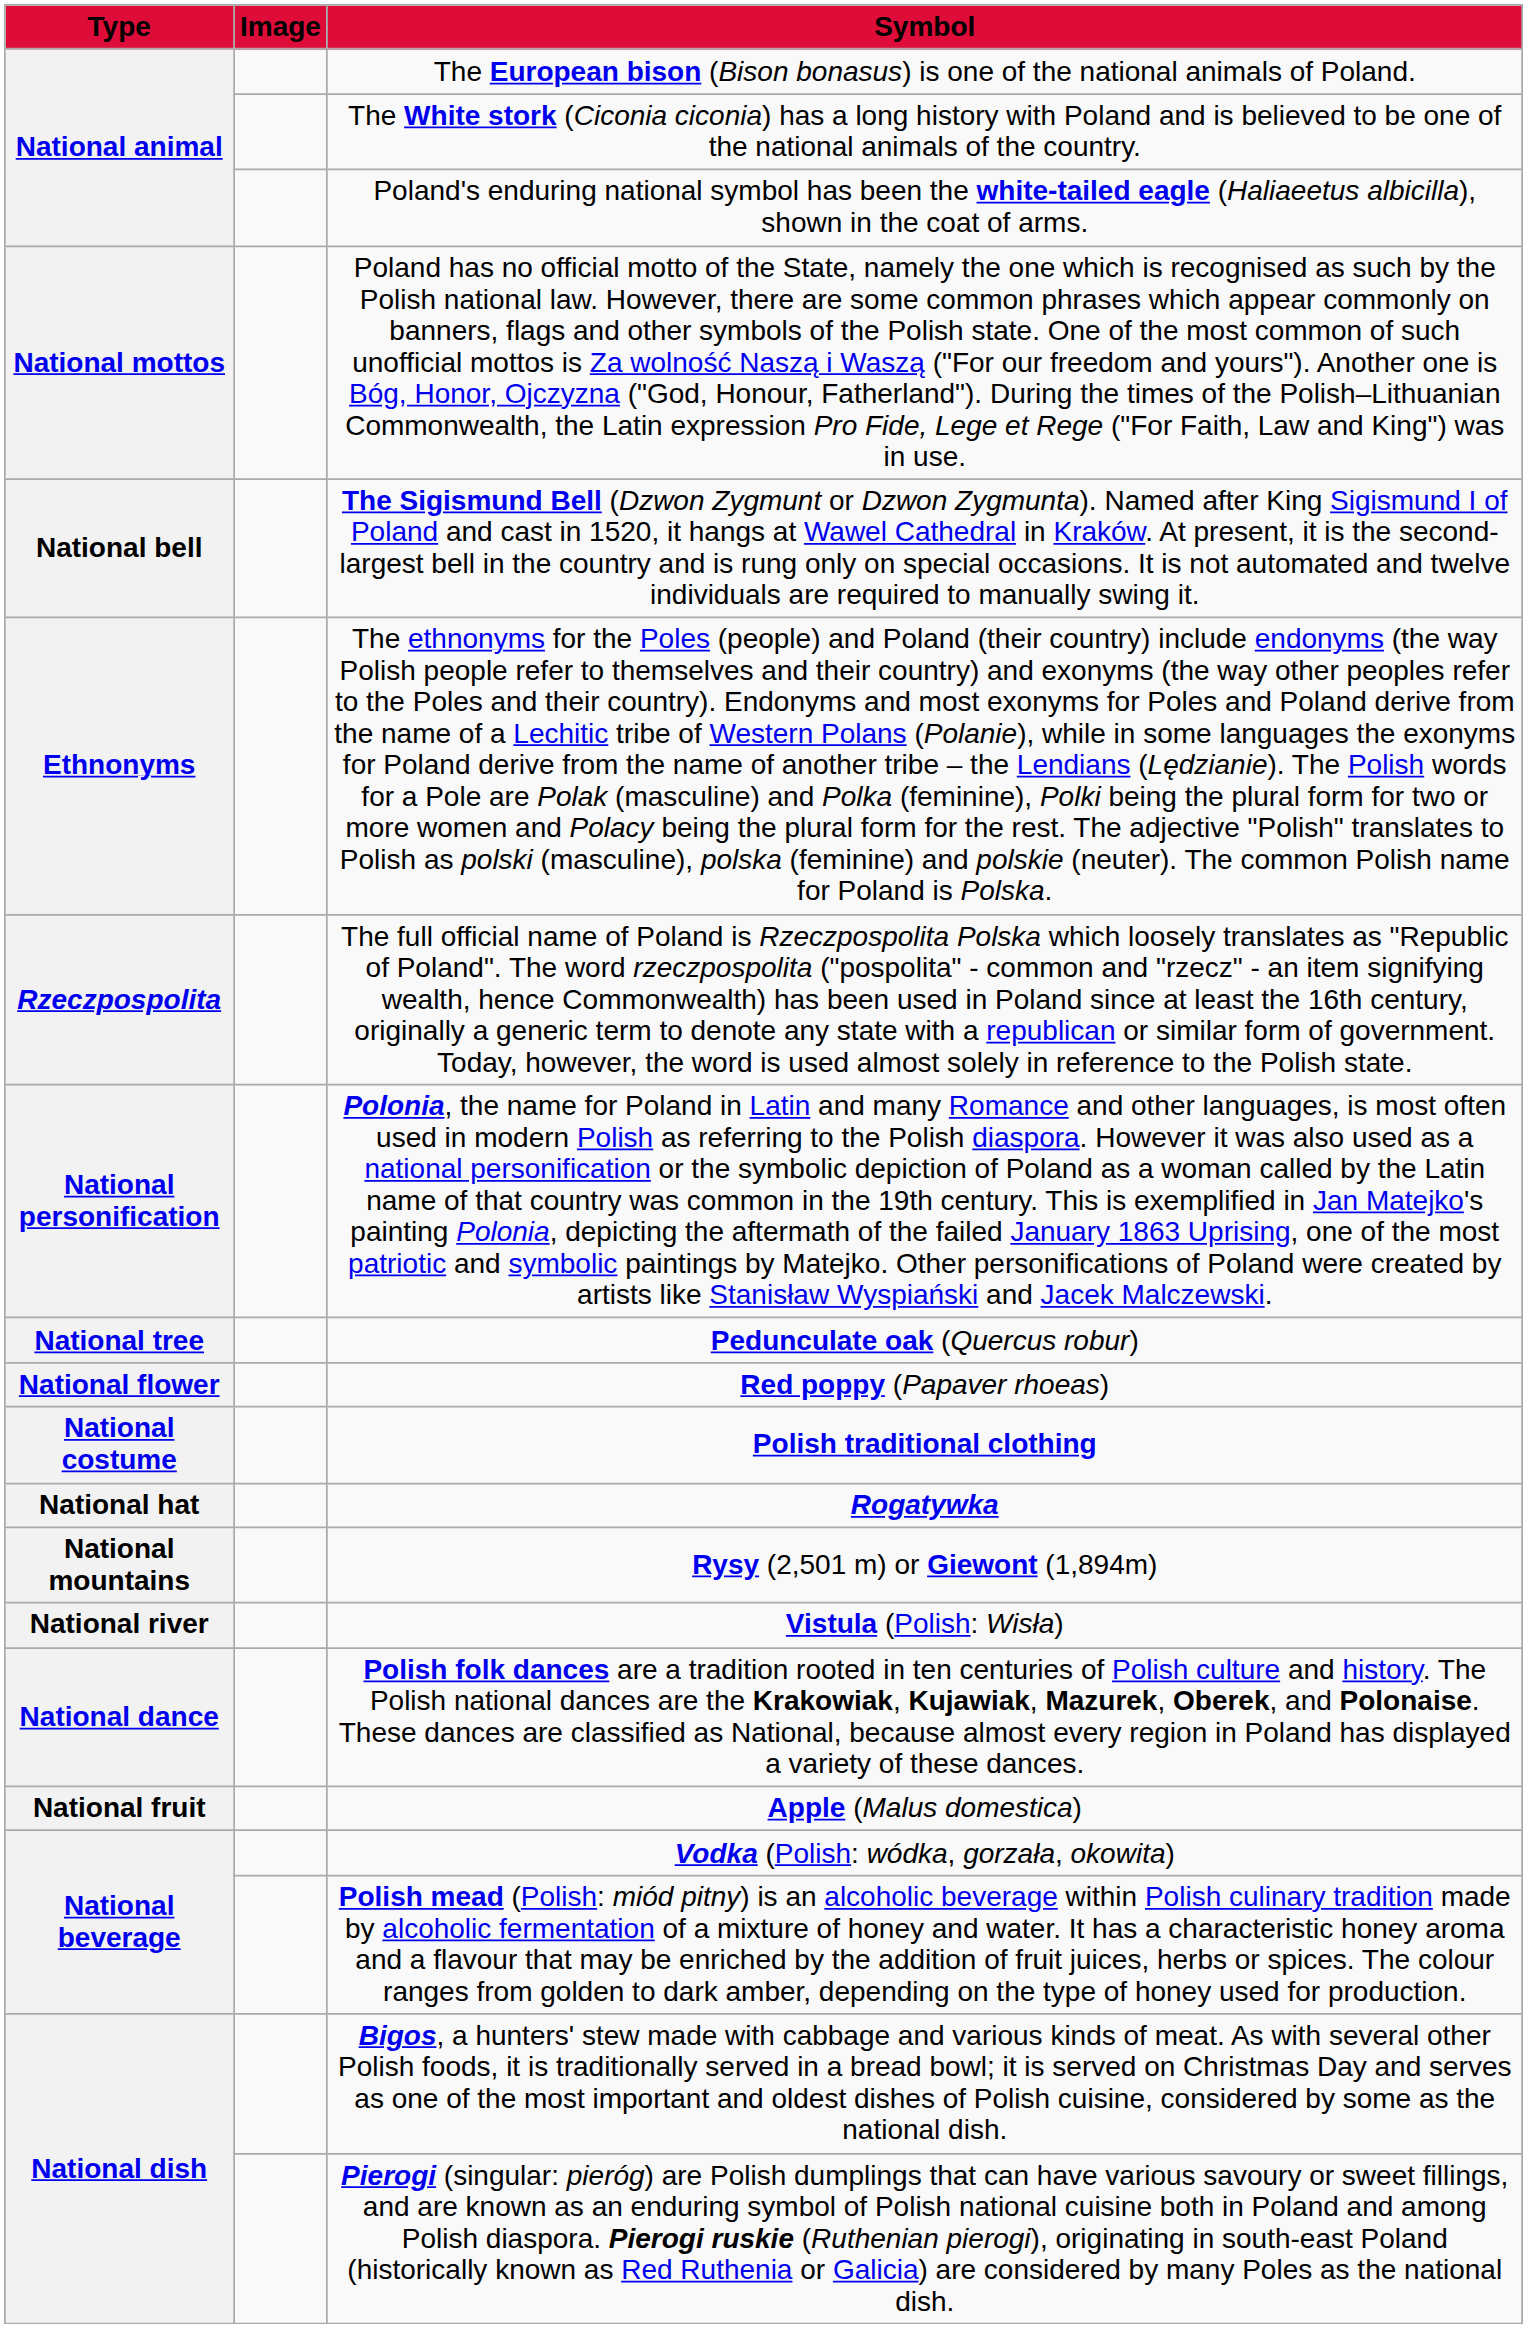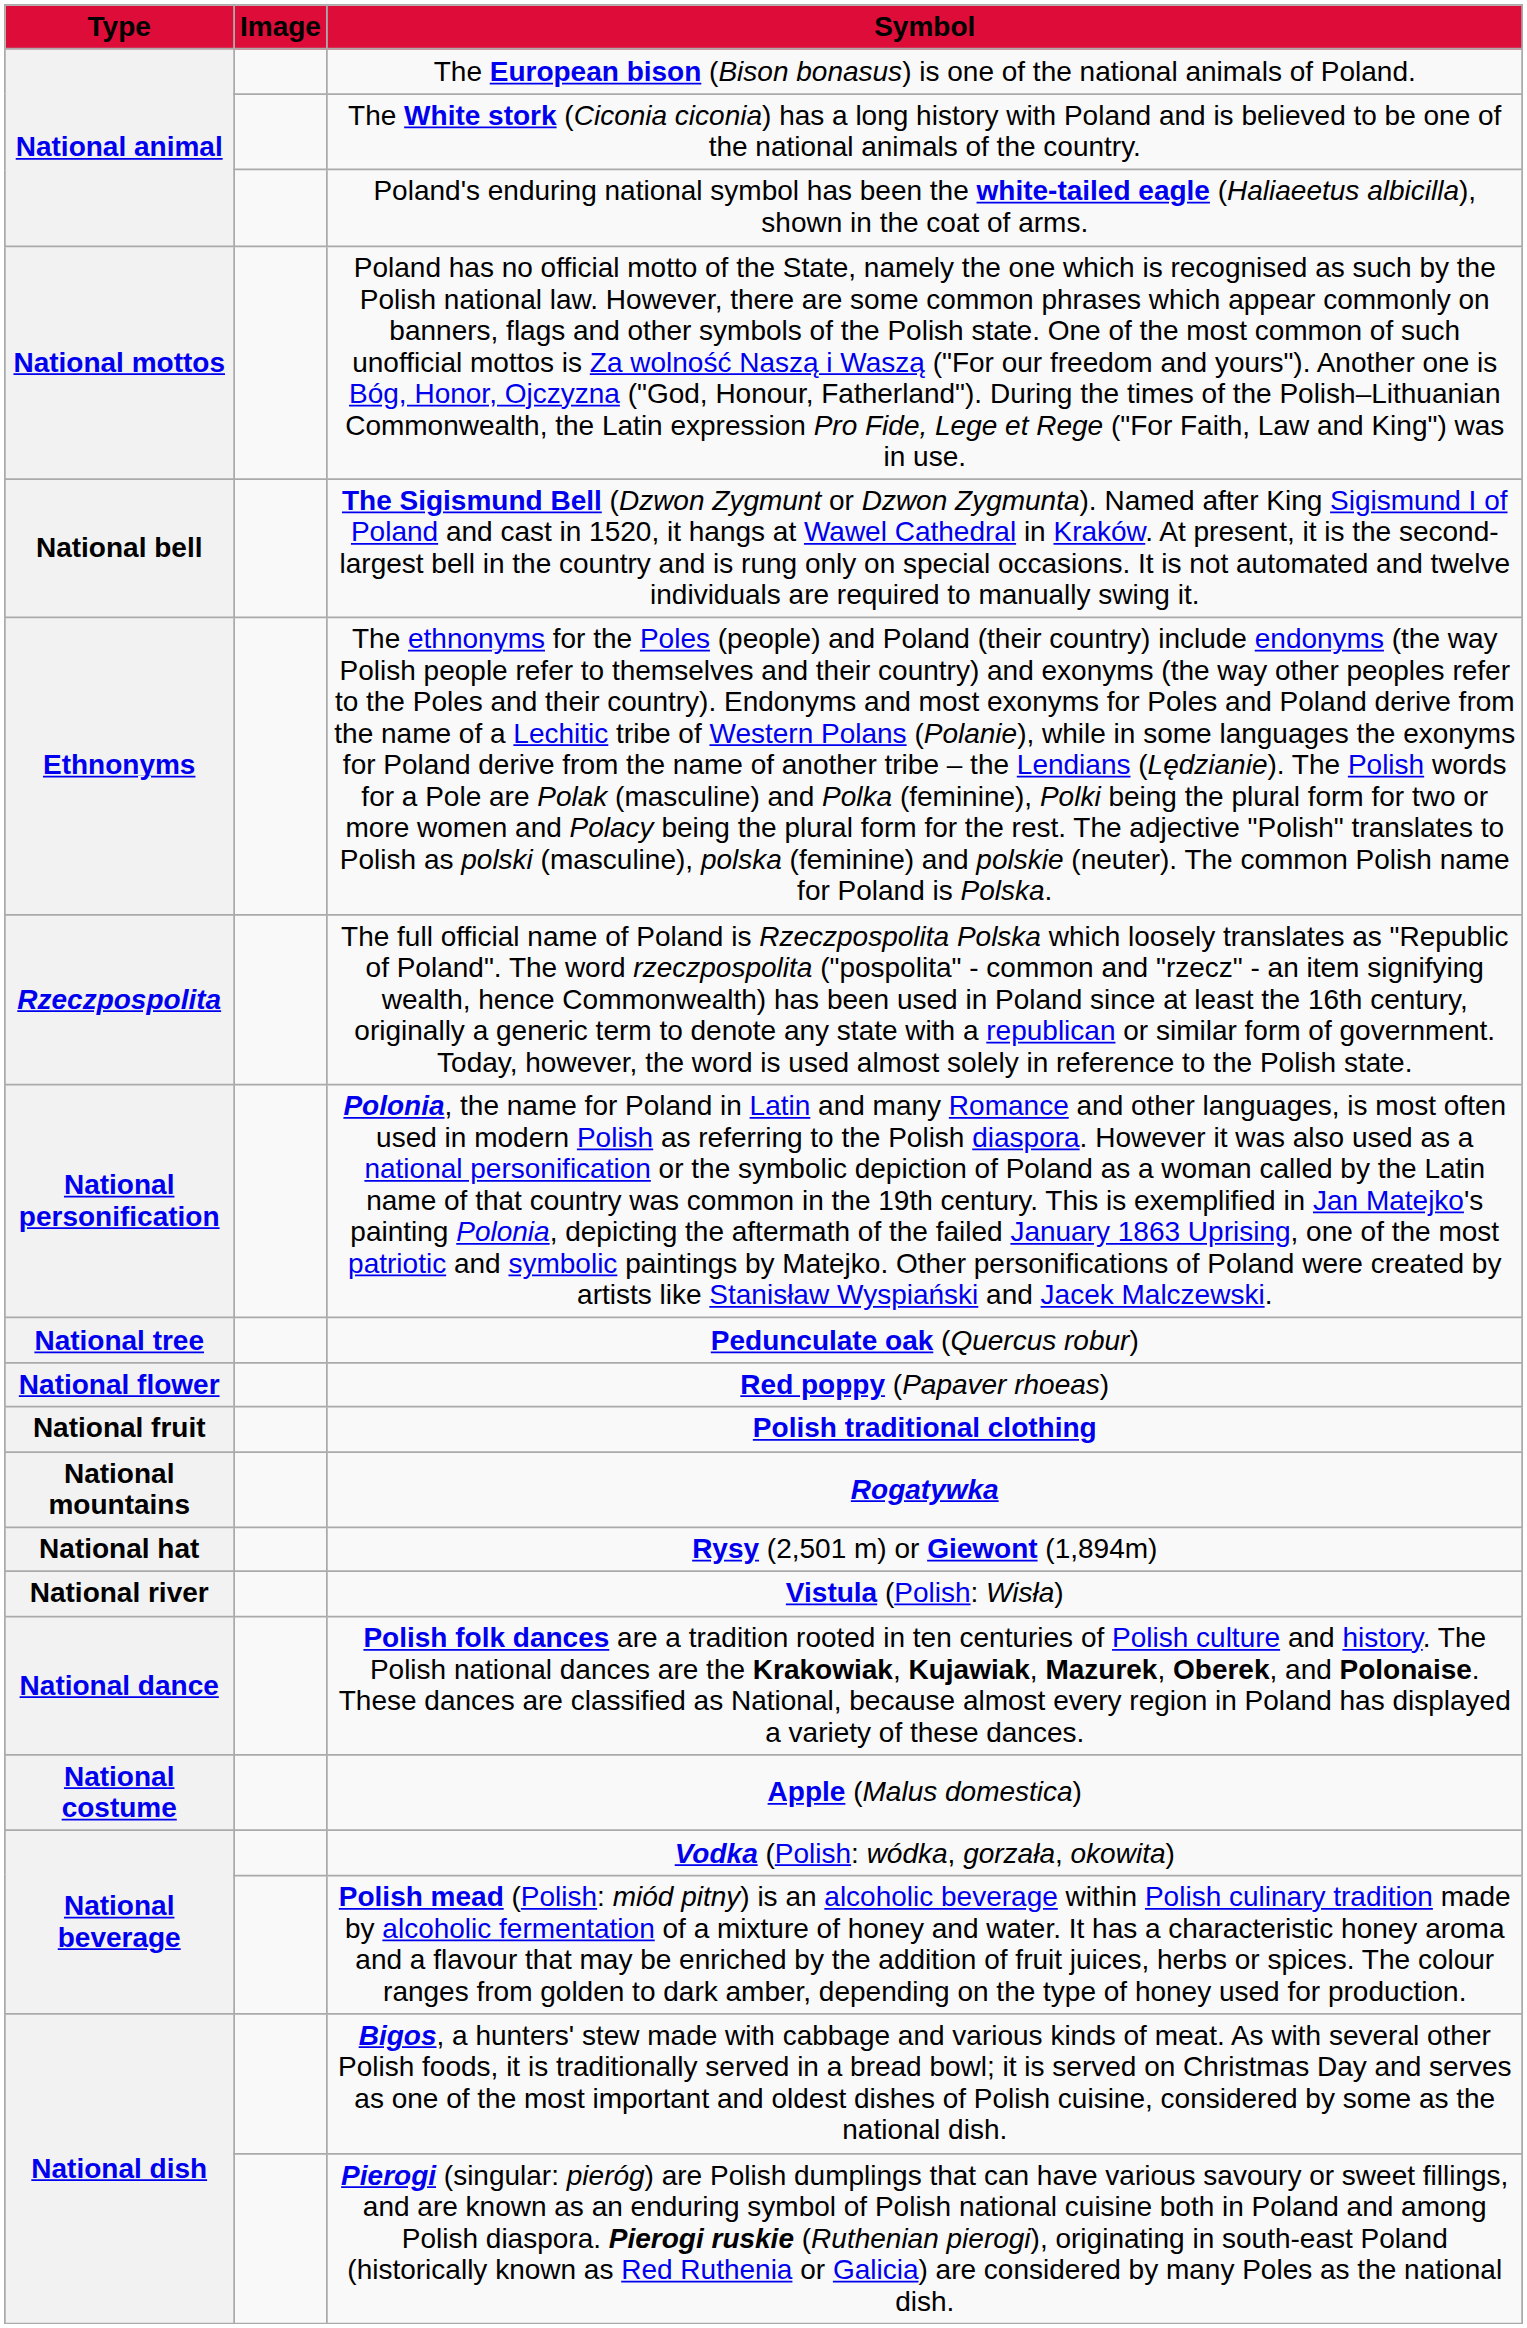Polish traditional clothing | Type: National costume -> National fruit
Rogatywka | Type: National hat -> National mountains
Rysy (2,501 m) or Giewont (1,894m) | Type: National mountains -> National hat
Apple (Malus domestica) | Type: National fruit -> National costume
